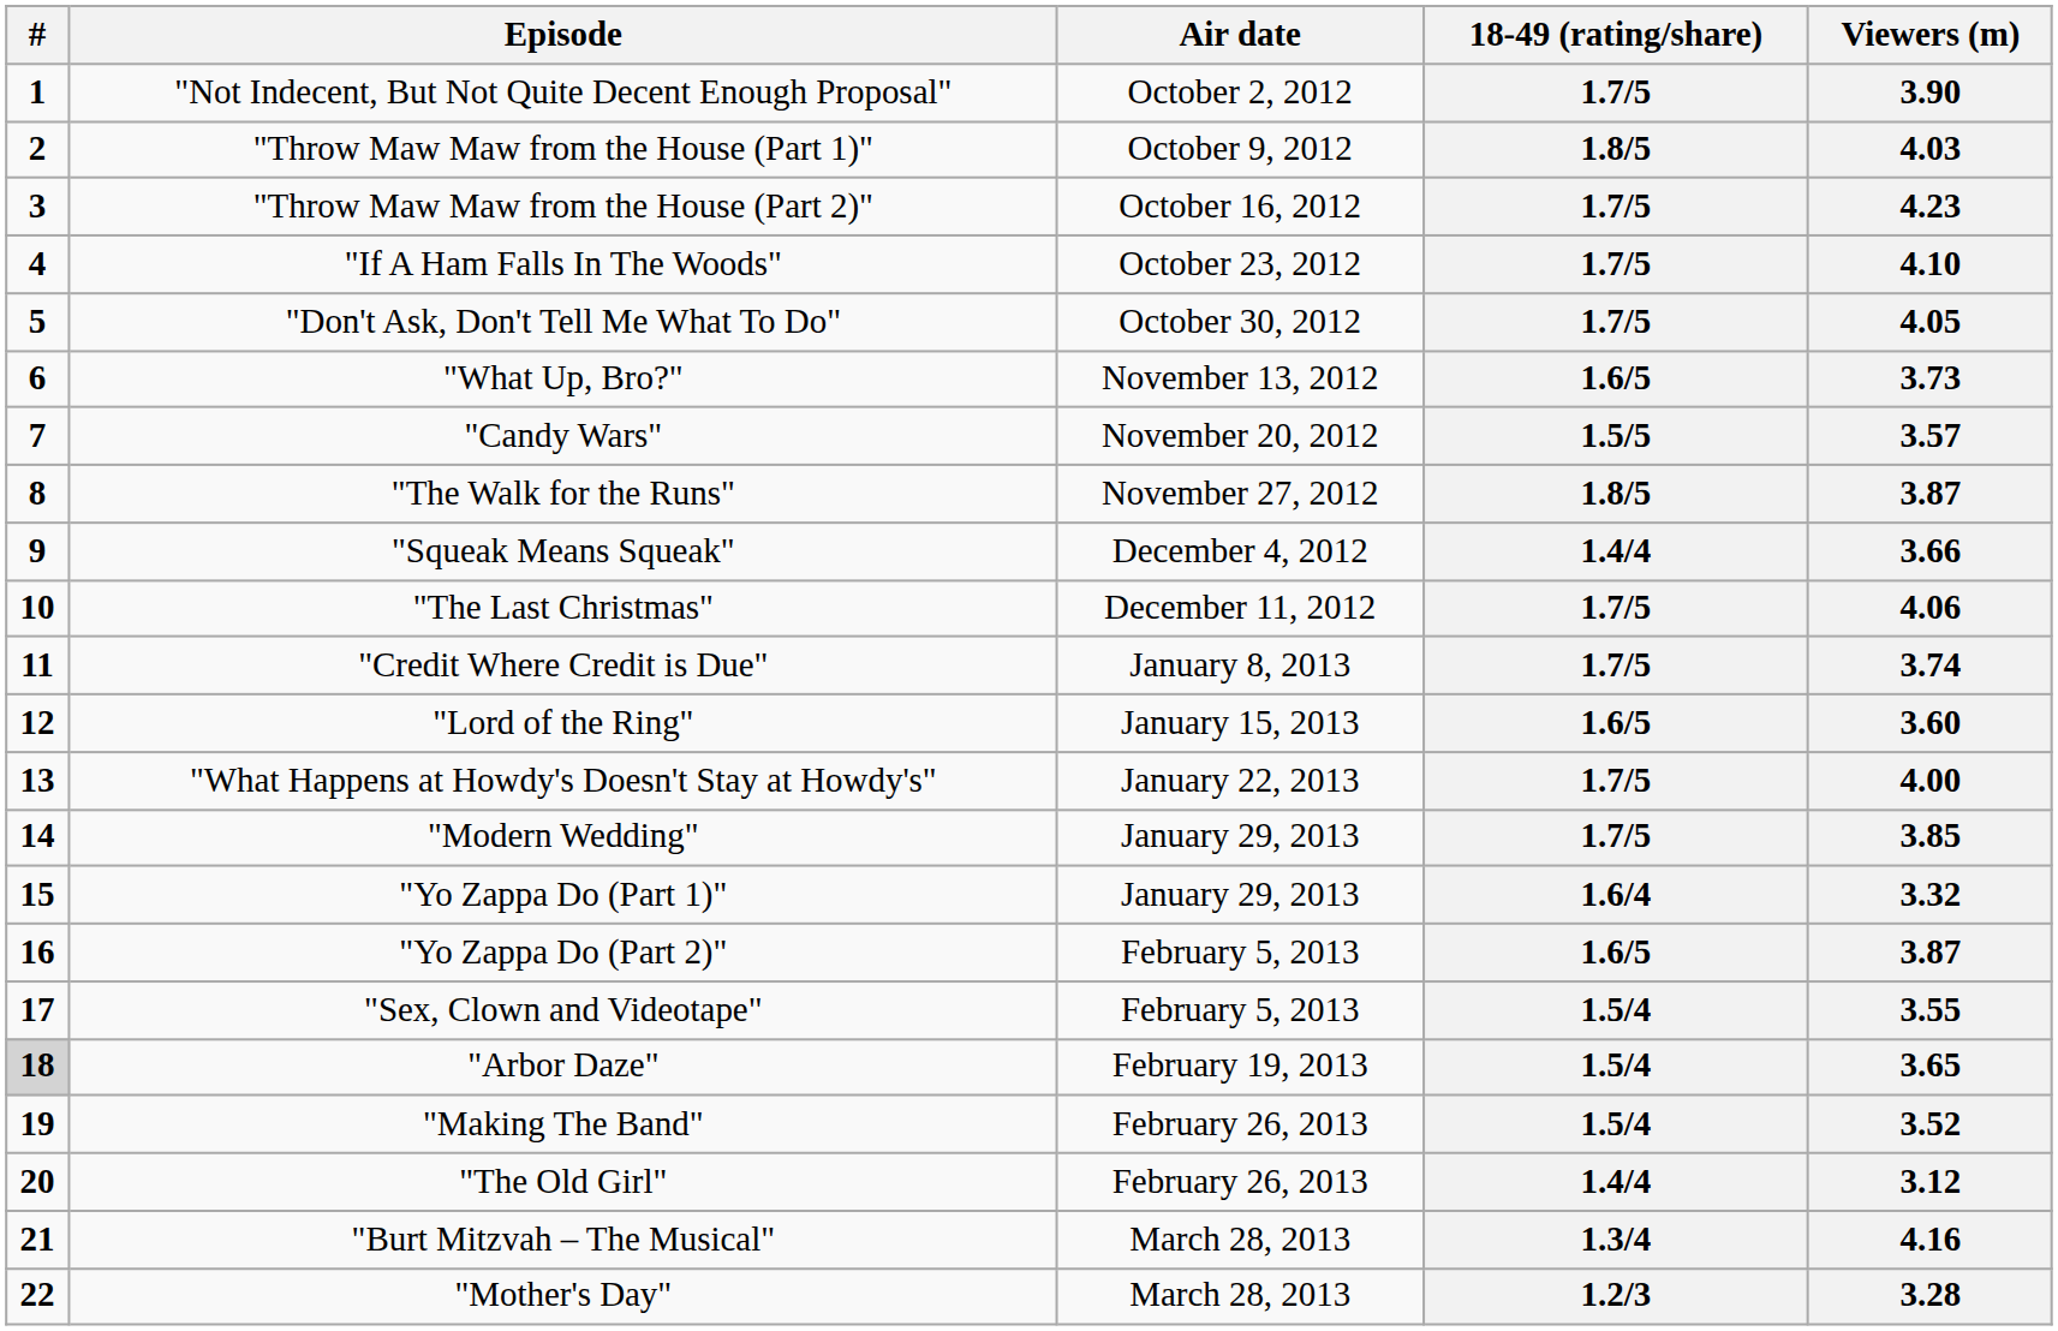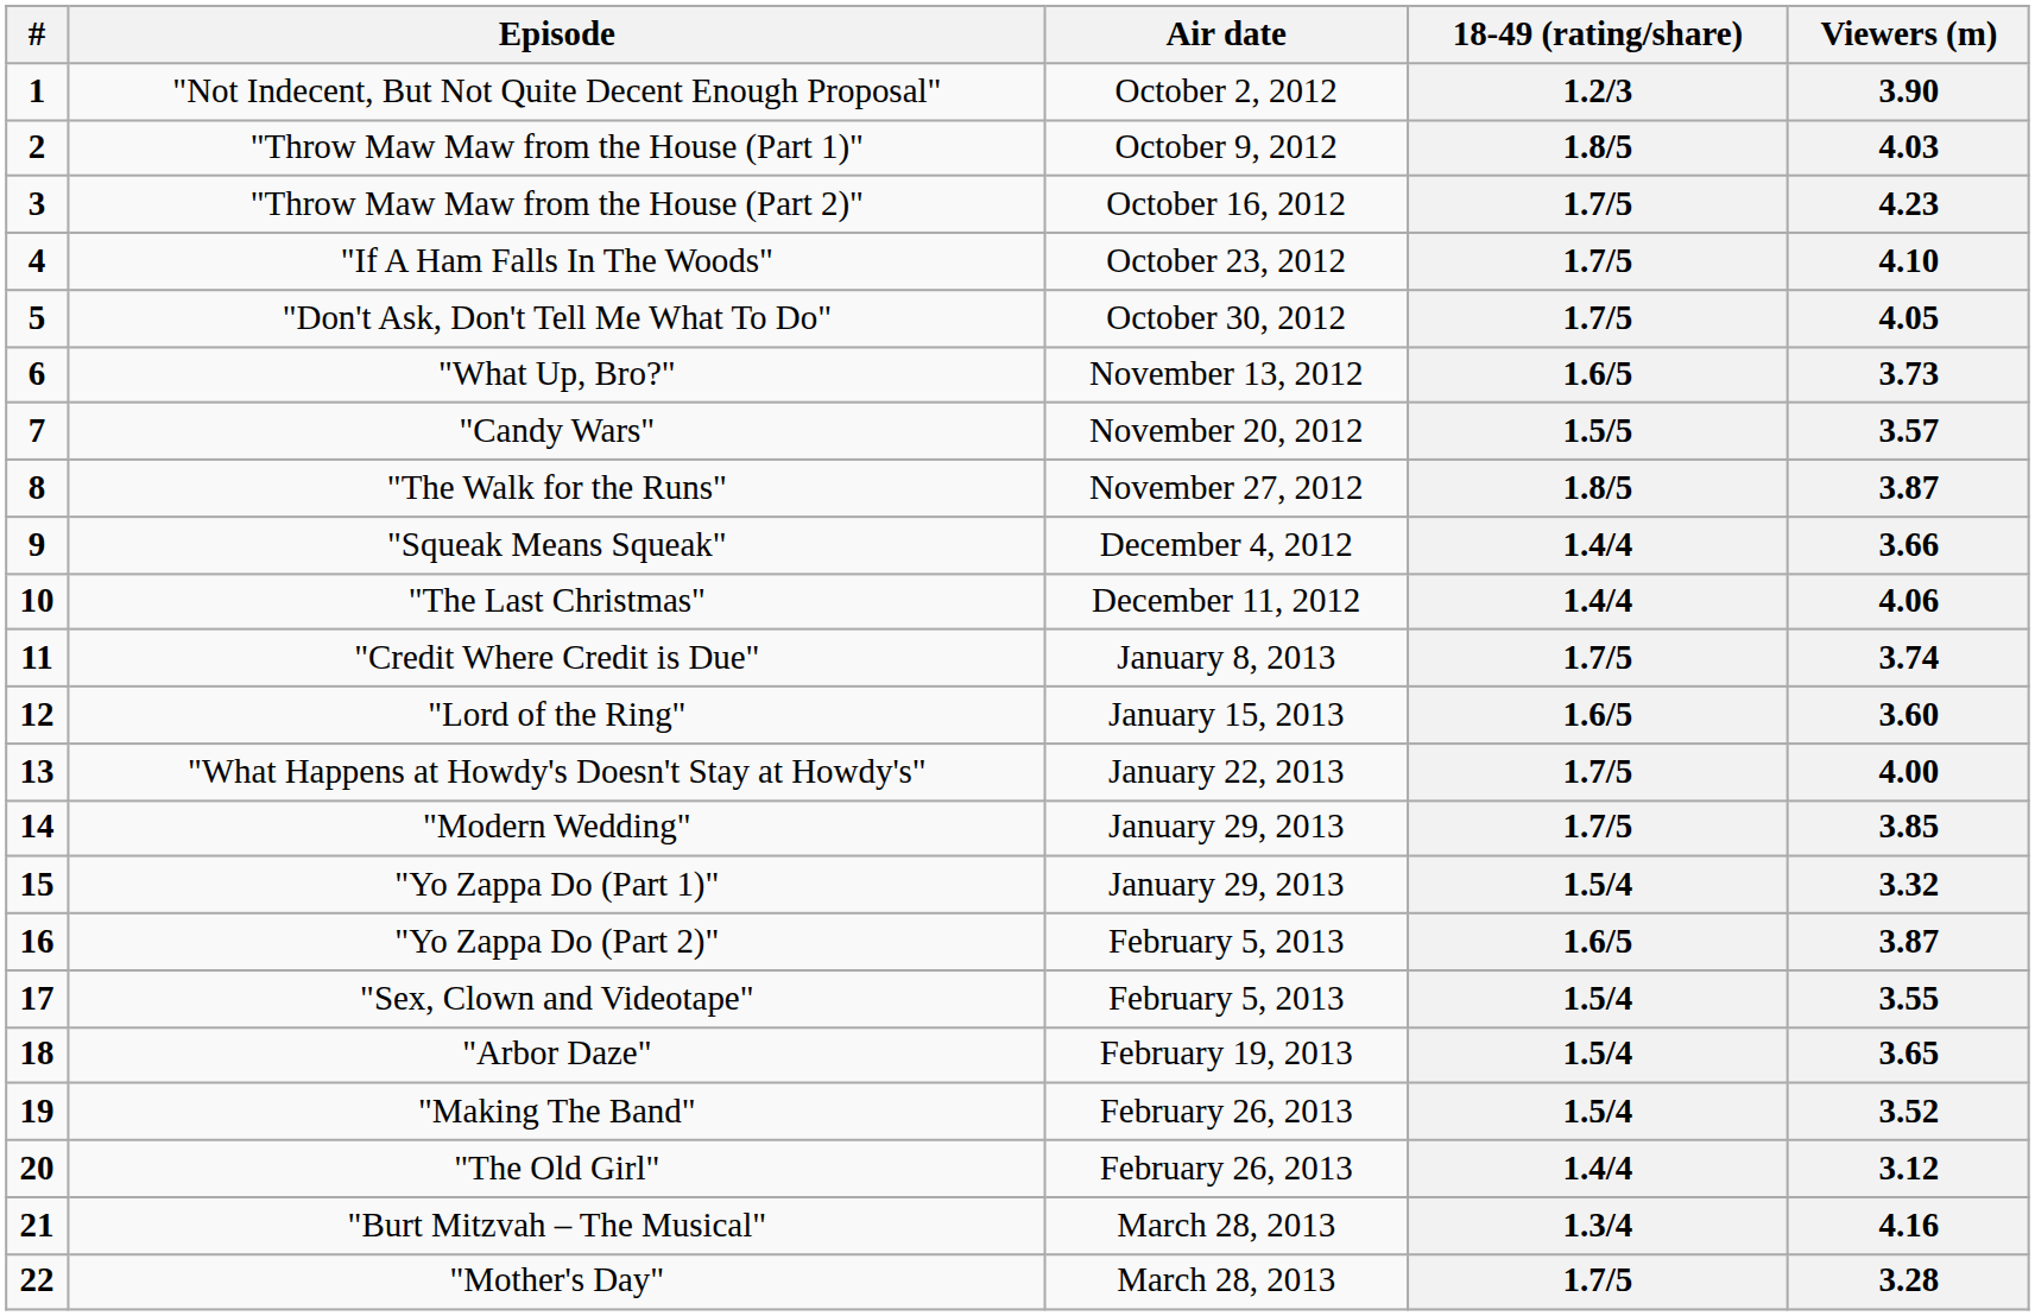"Not Indecent, But Not Quite Decent Enough Proposal" | 18-49 (rating/share): 1.7/5 -> 1.2/3
"The Last Christmas" | 18-49 (rating/share): 1.7/5 -> 1.4/4
"Yo Zappa Do (Part 1)" | 18-49 (rating/share): 1.6/4 -> 1.5/4
"Arbor Daze" | #: lightgrey background -> no background
"Mother's Day" | 18-49 (rating/share): 1.2/3 -> 1.7/5
